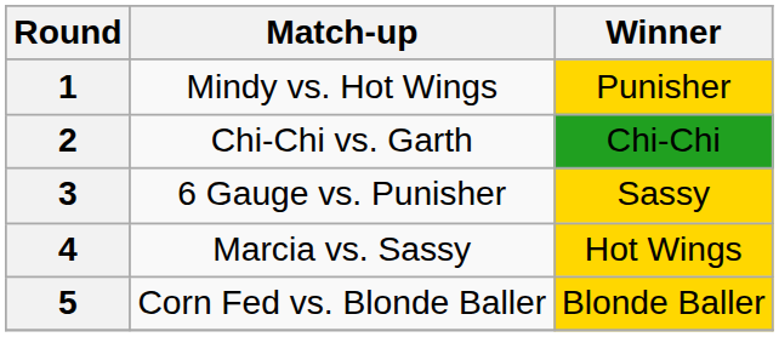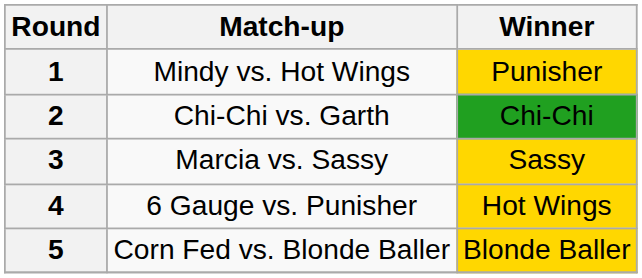3 | Match-up: 6 Gauge vs. Punisher -> Marcia vs. Sassy
4 | Match-up: Marcia vs. Sassy -> 6 Gauge vs. Punisher
